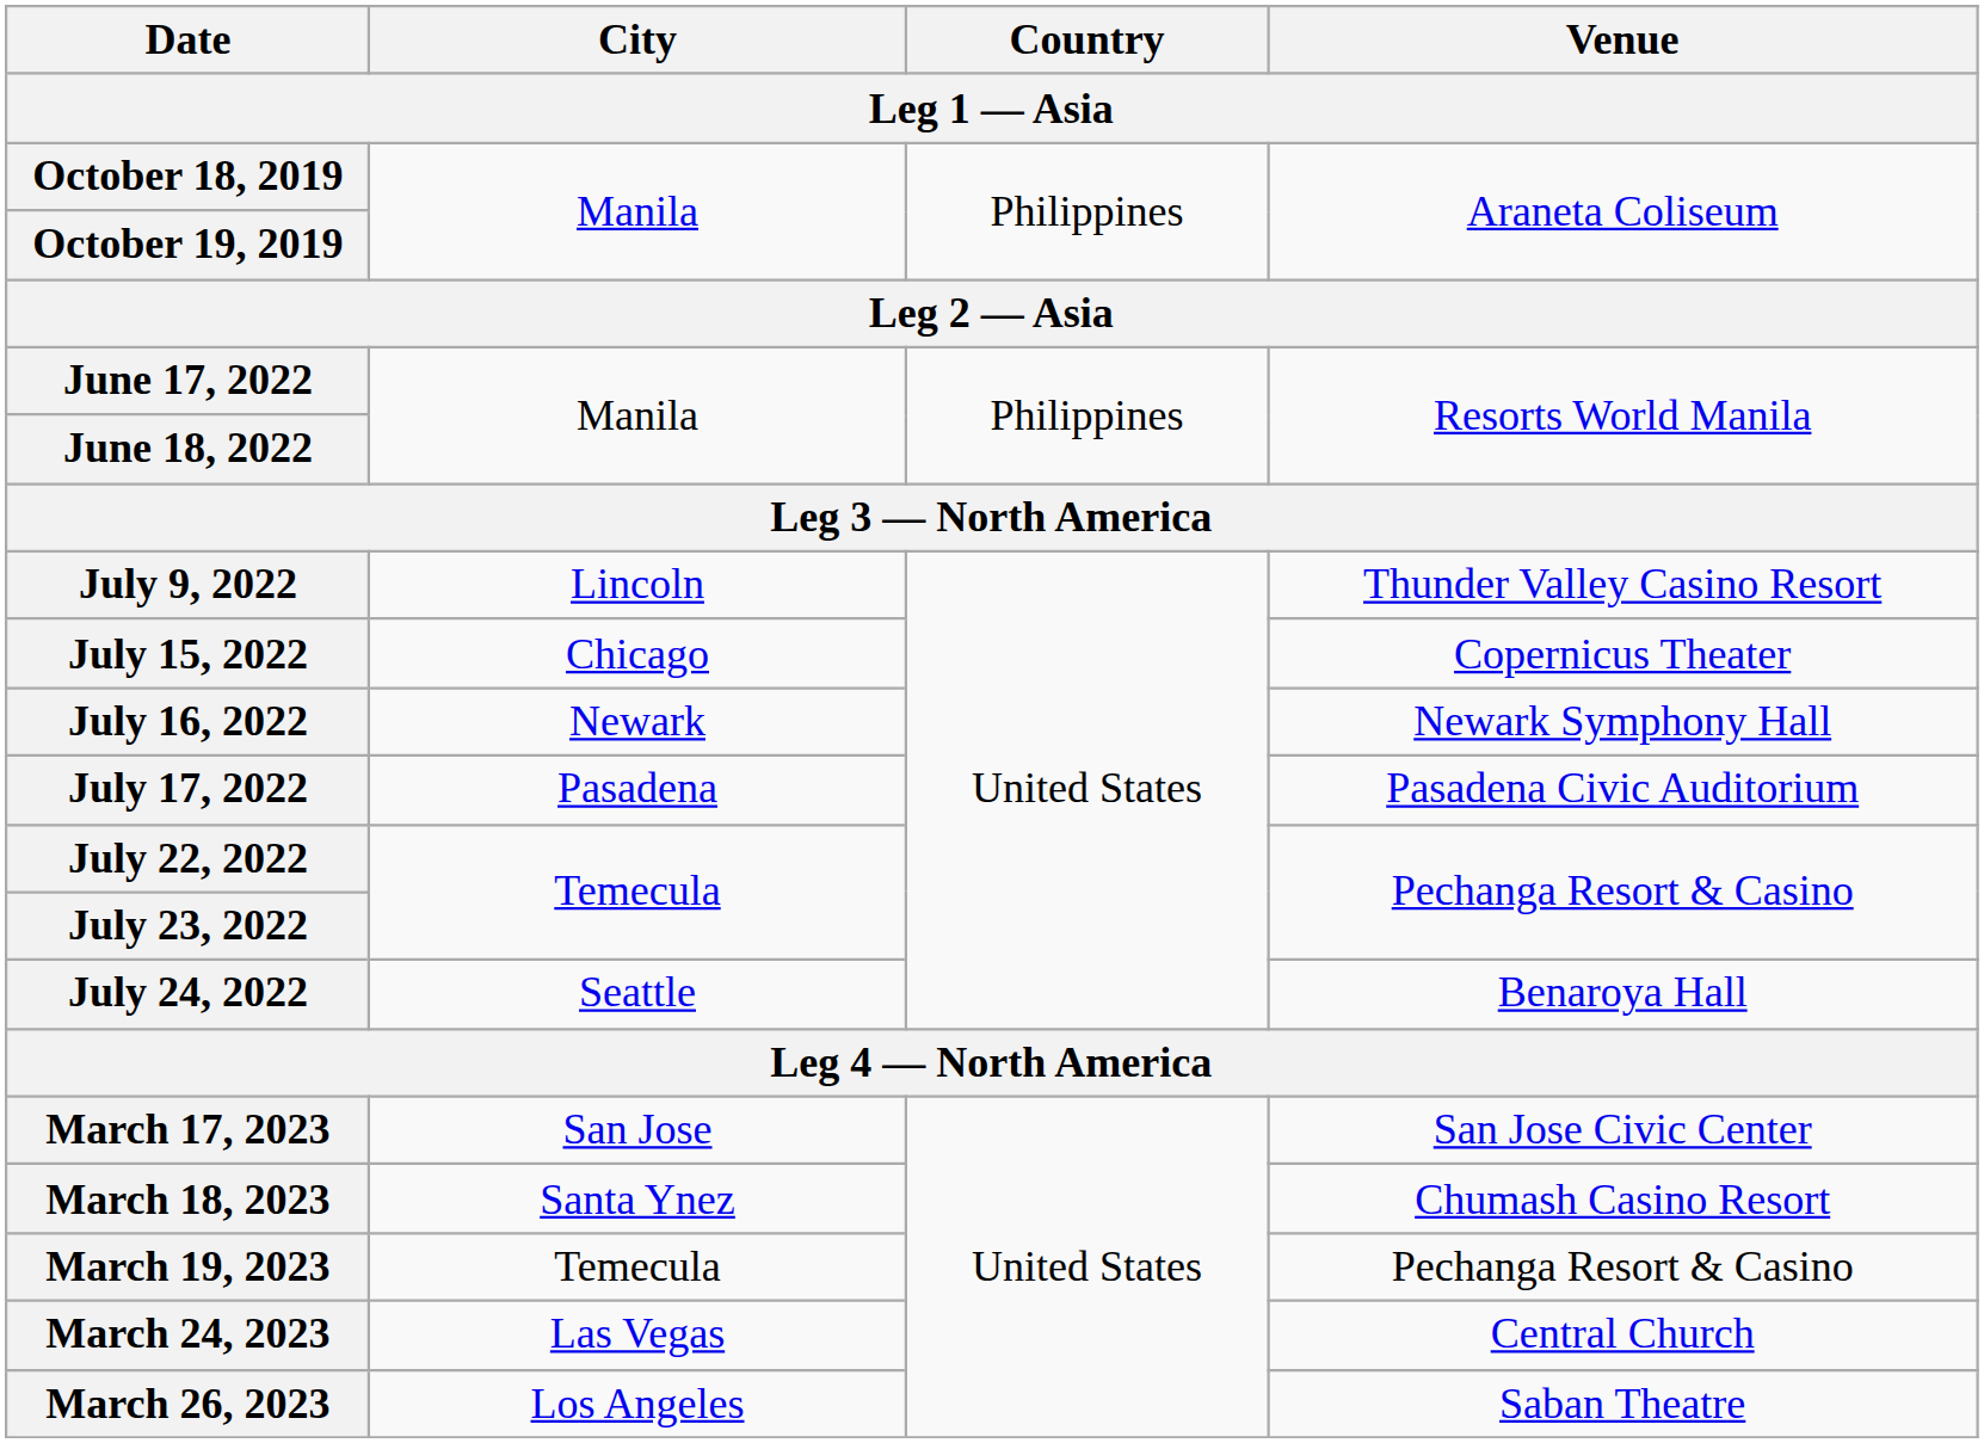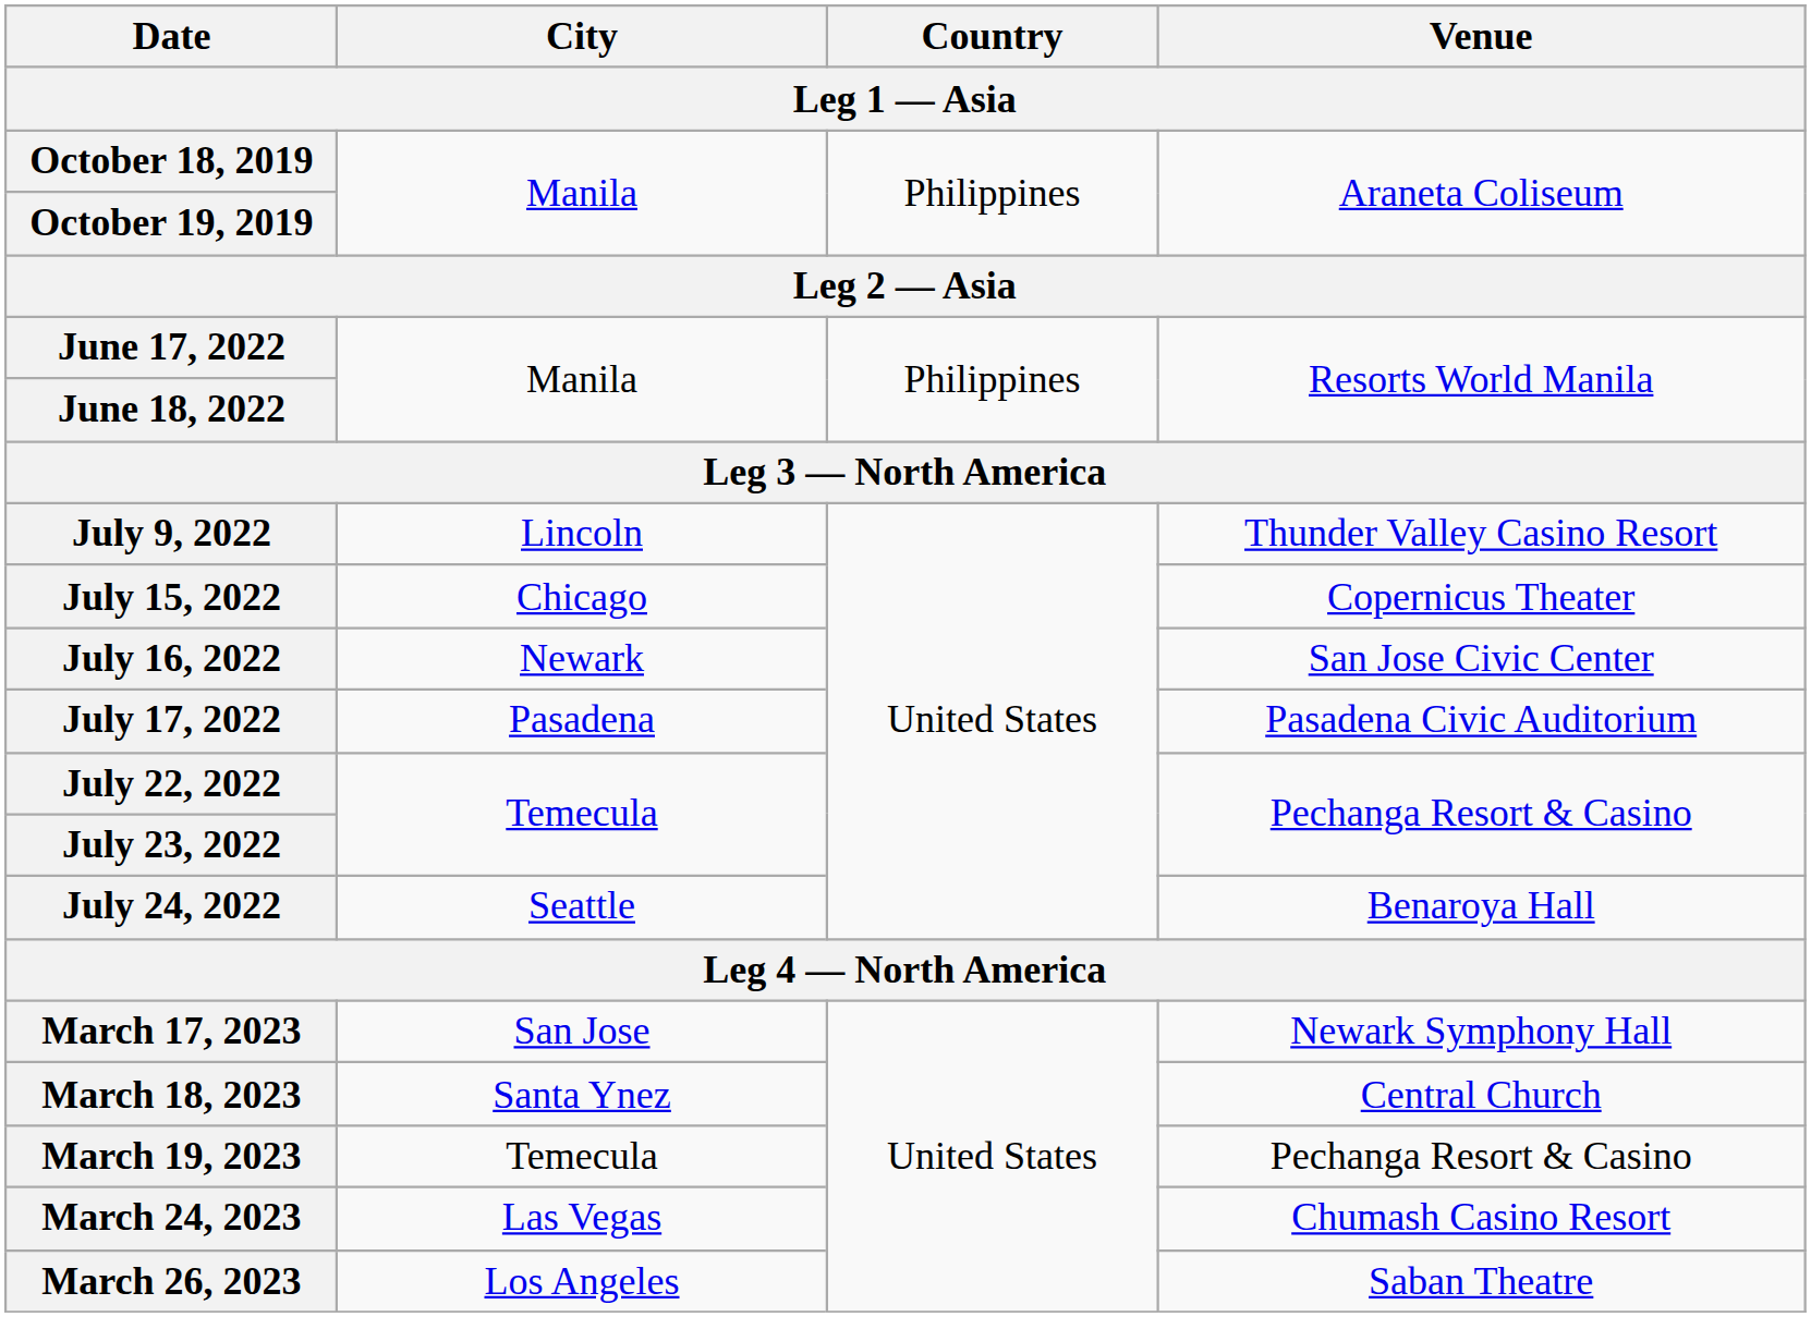July 16, 2022 | Venue: Newark Symphony Hall -> San Jose Civic Center
March 17, 2023 | Venue: San Jose Civic Center -> Newark Symphony Hall
March 18, 2023 | Venue: Chumash Casino Resort -> Central Church
March 24, 2023 | Venue: Central Church -> Chumash Casino Resort
